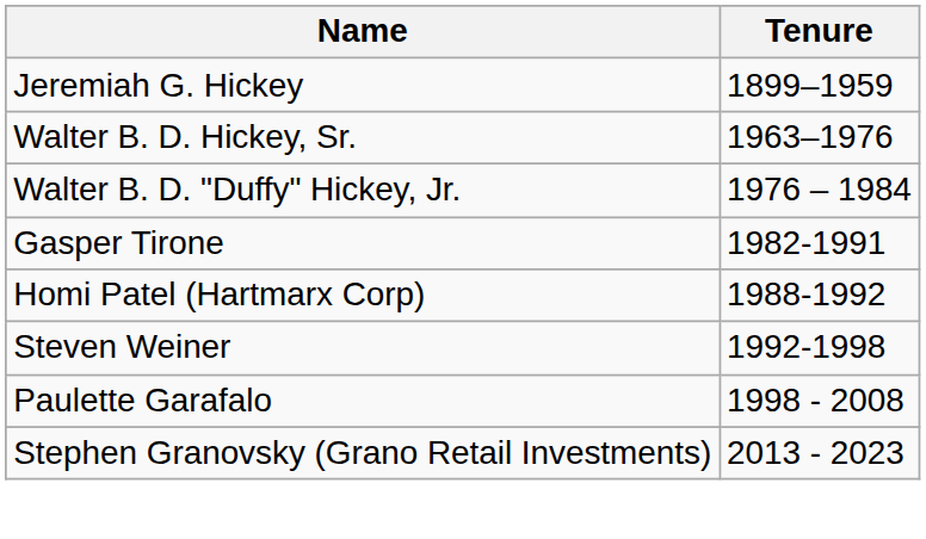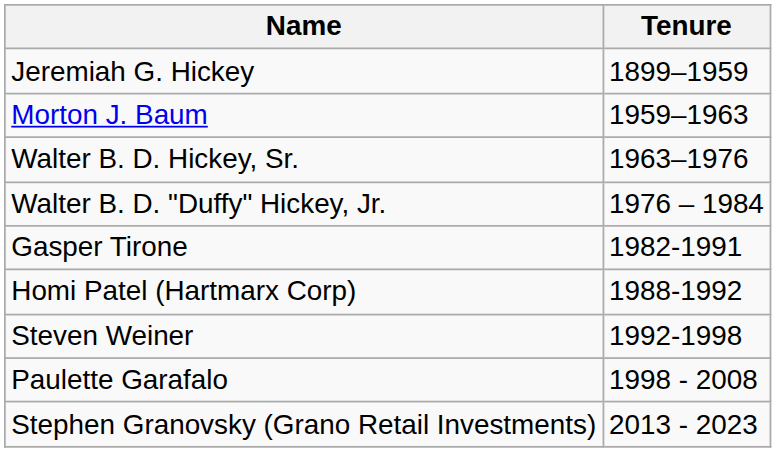+ row: Morton J. Baum | 1959–1963
